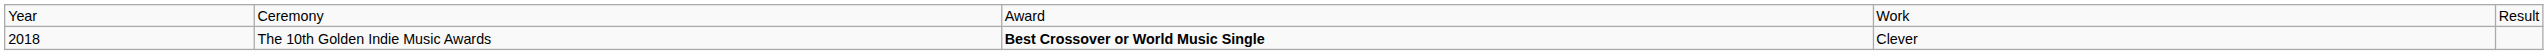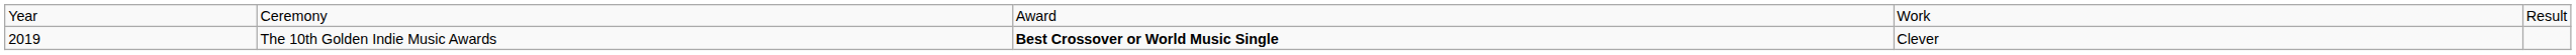The 10th Golden Indie Music Awards | column 1: 2018 -> 2019
